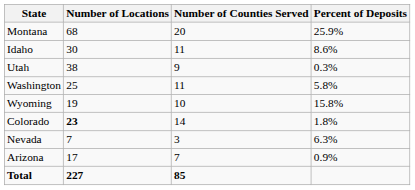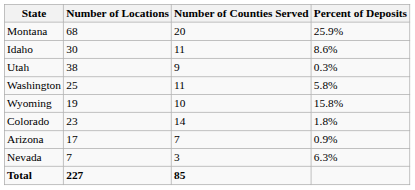Colorado | Number of Locations: bold -> normal
rows swapped: Arizona <-> Nevada
